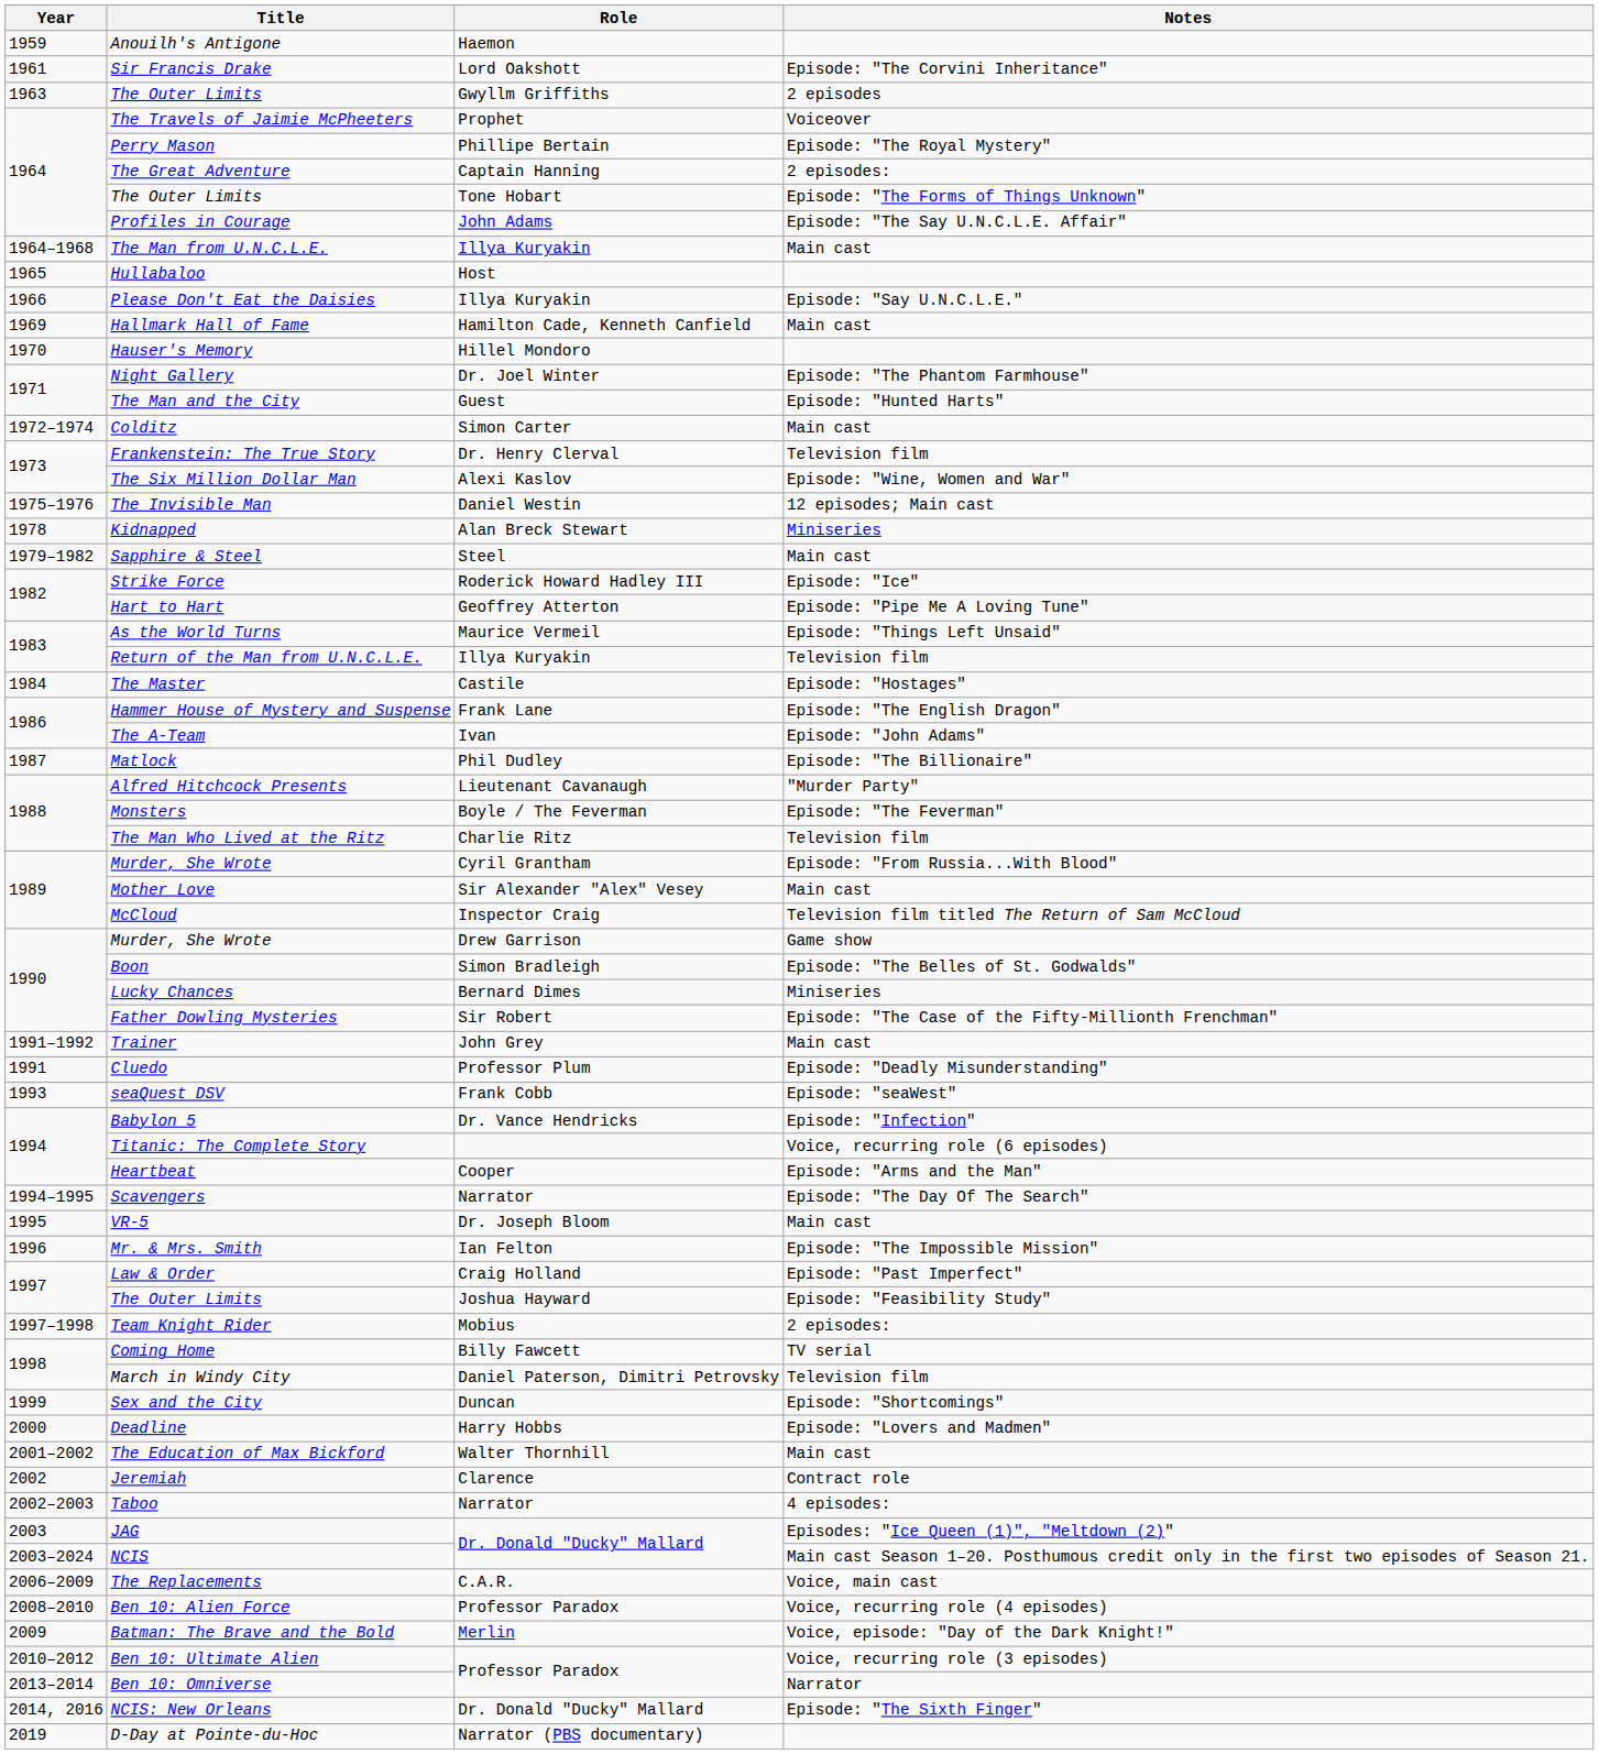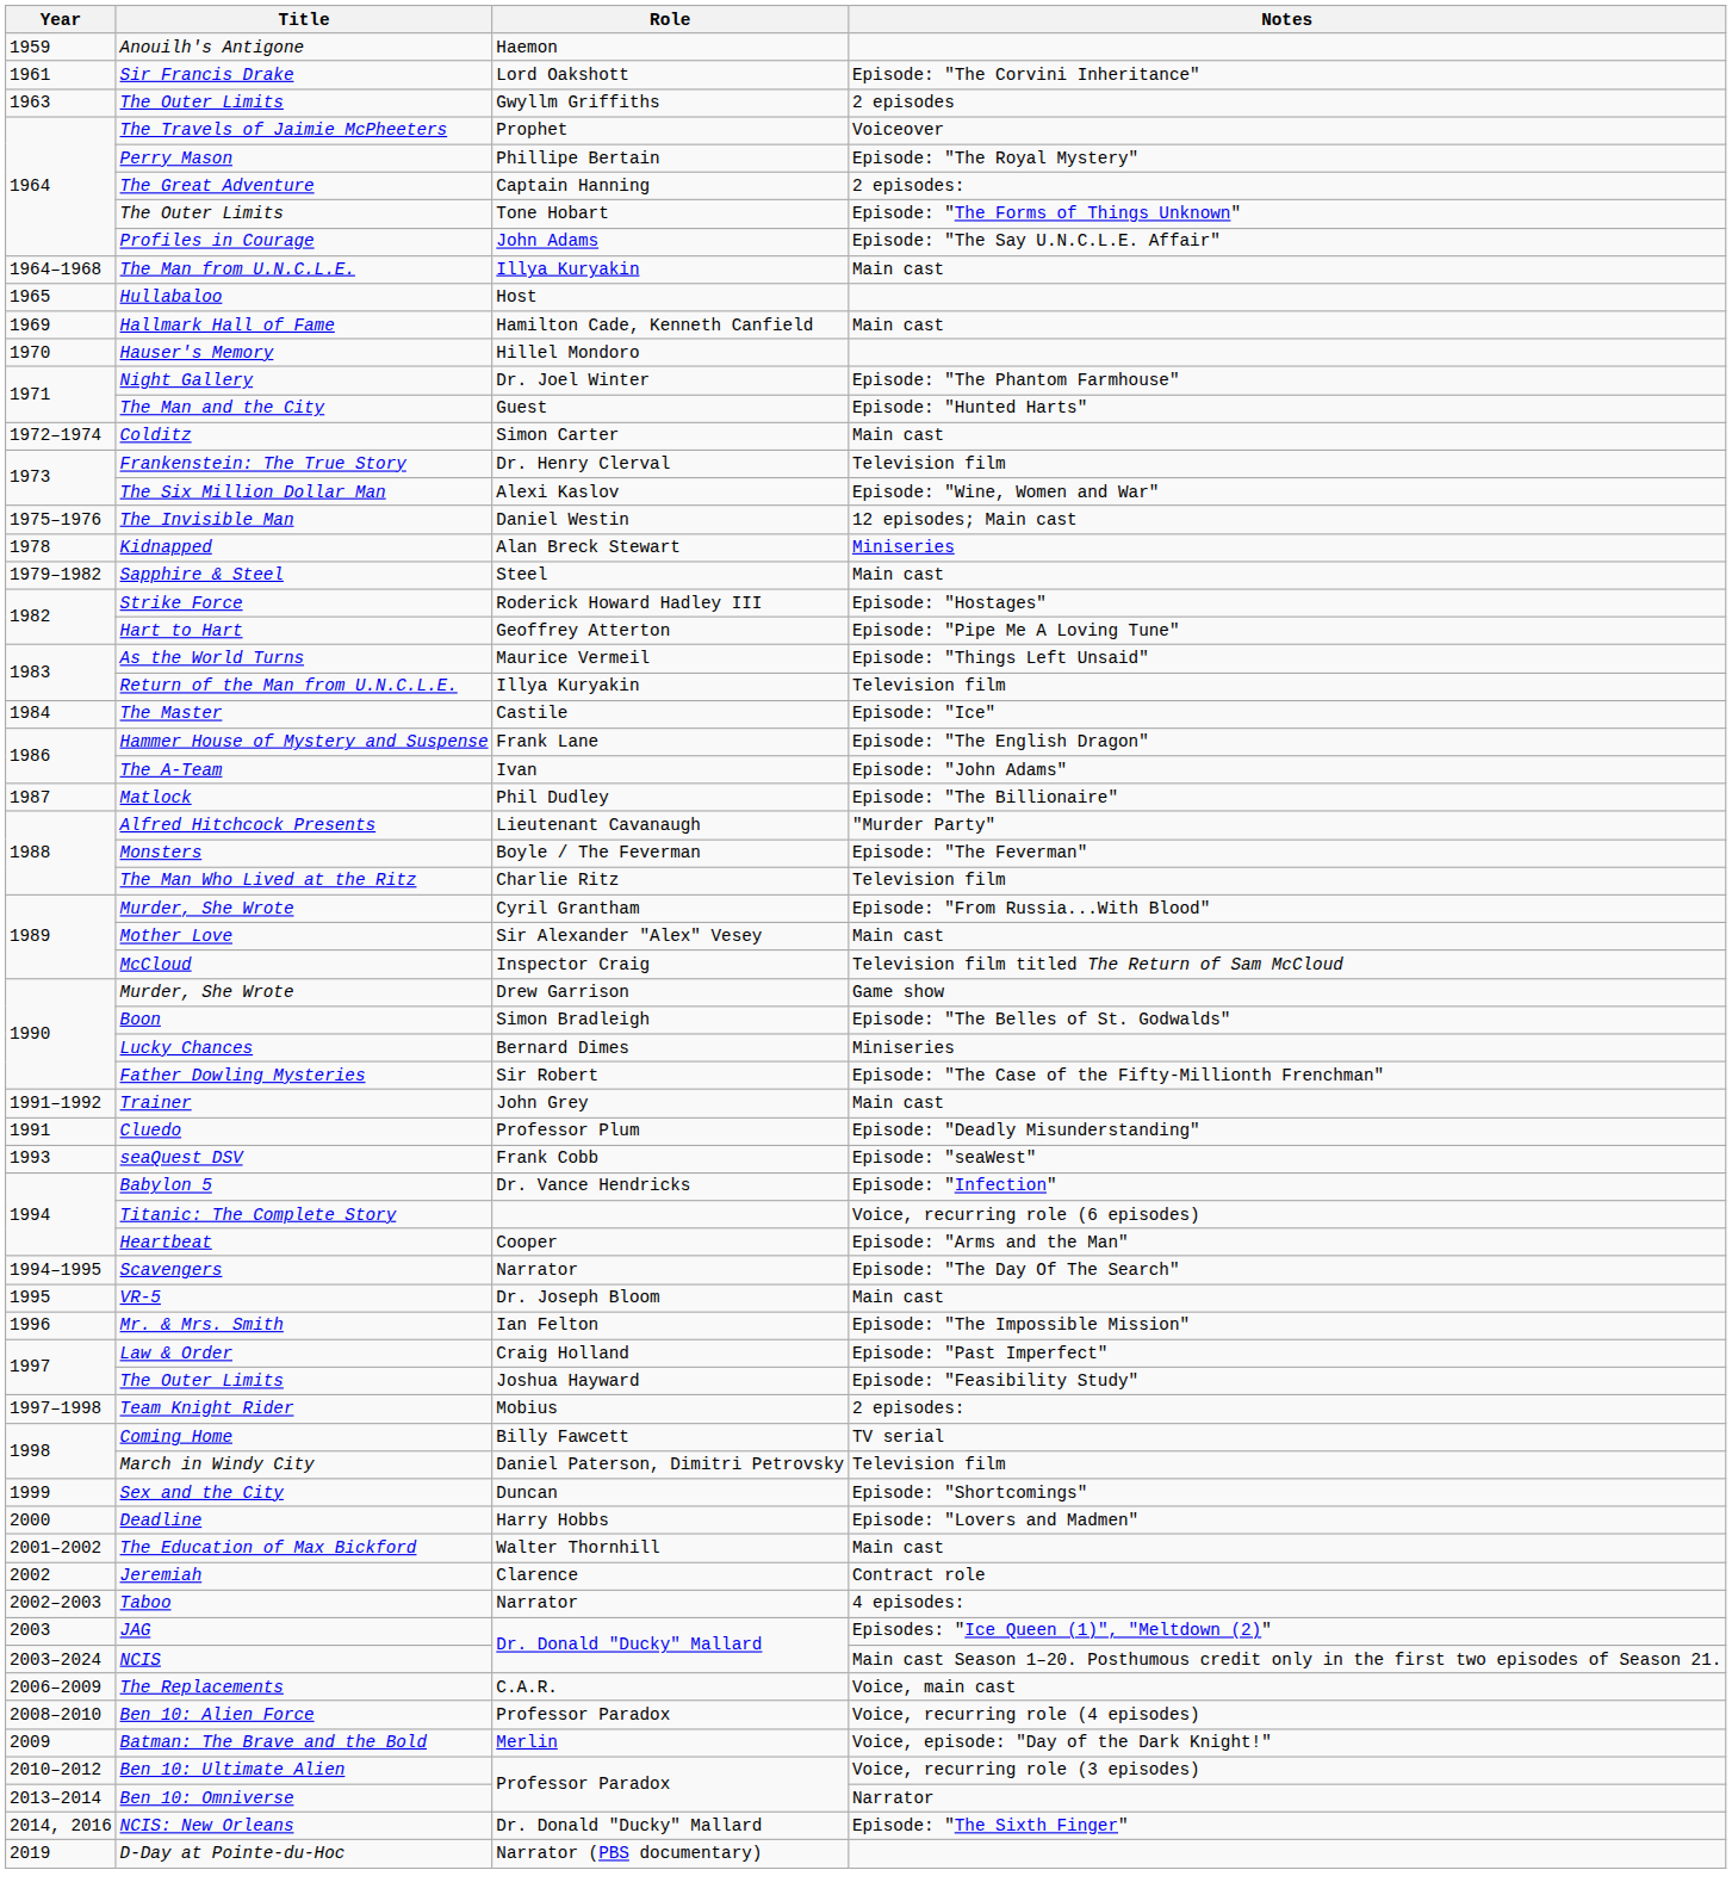- row: 1966 | Please Don't Eat the Daisies | Illya Kuryakin | Episode: "Say U.N.C.L.E."
Strike Force | Notes: Episode: "Ice" -> Episode: "Hostages"
The Master | Notes: Episode: "Hostages" -> Episode: "Ice"
